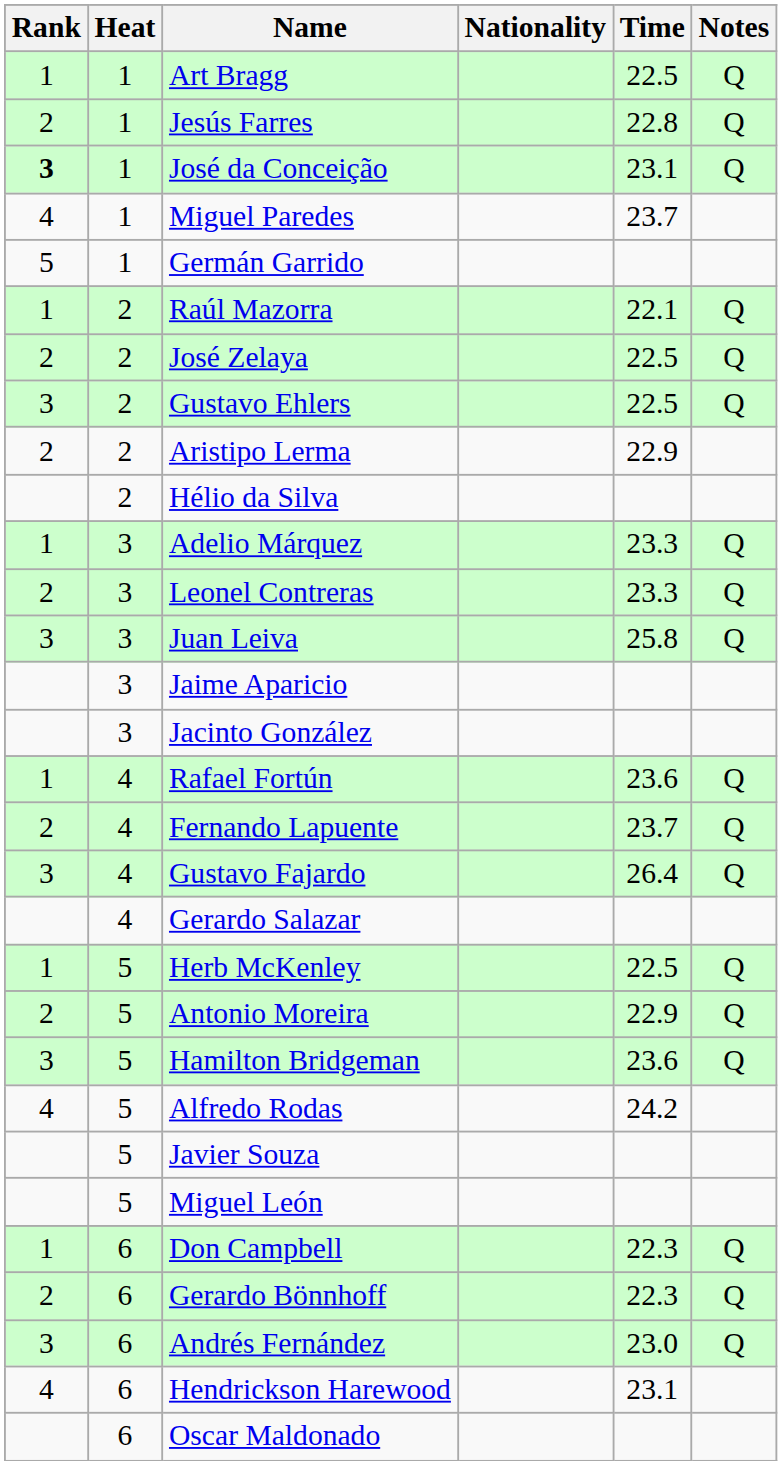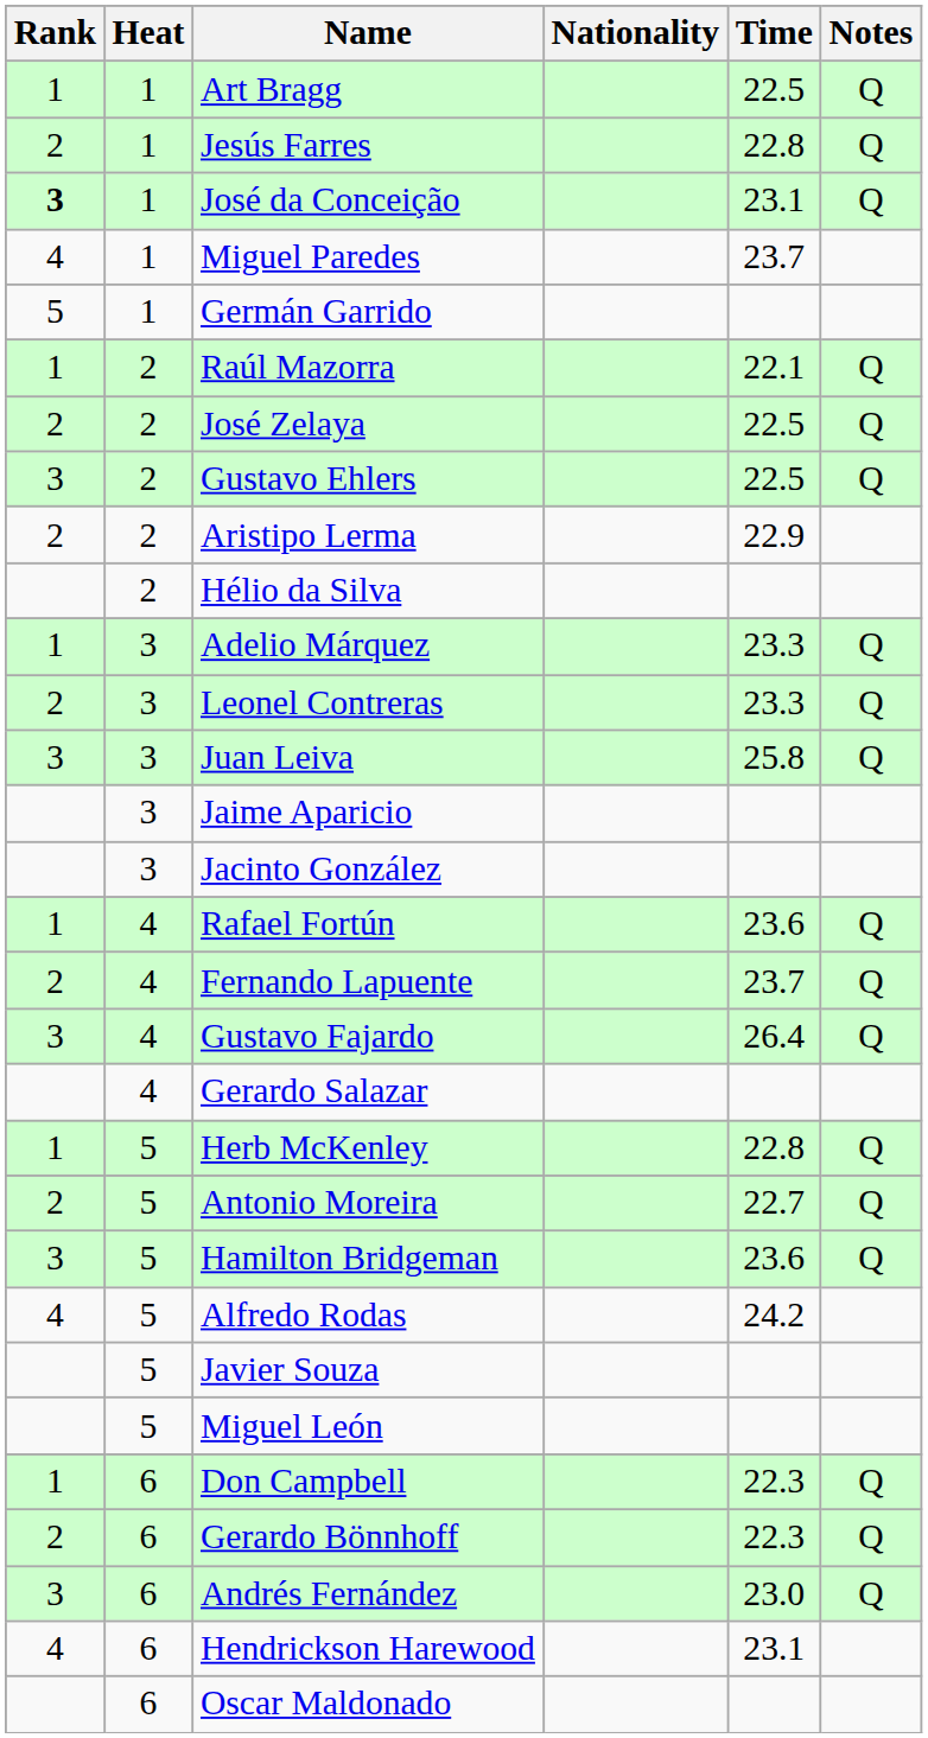Herb McKenley | Time: 22.5 -> 22.8
Antonio Moreira | Time: 22.9 -> 22.7
